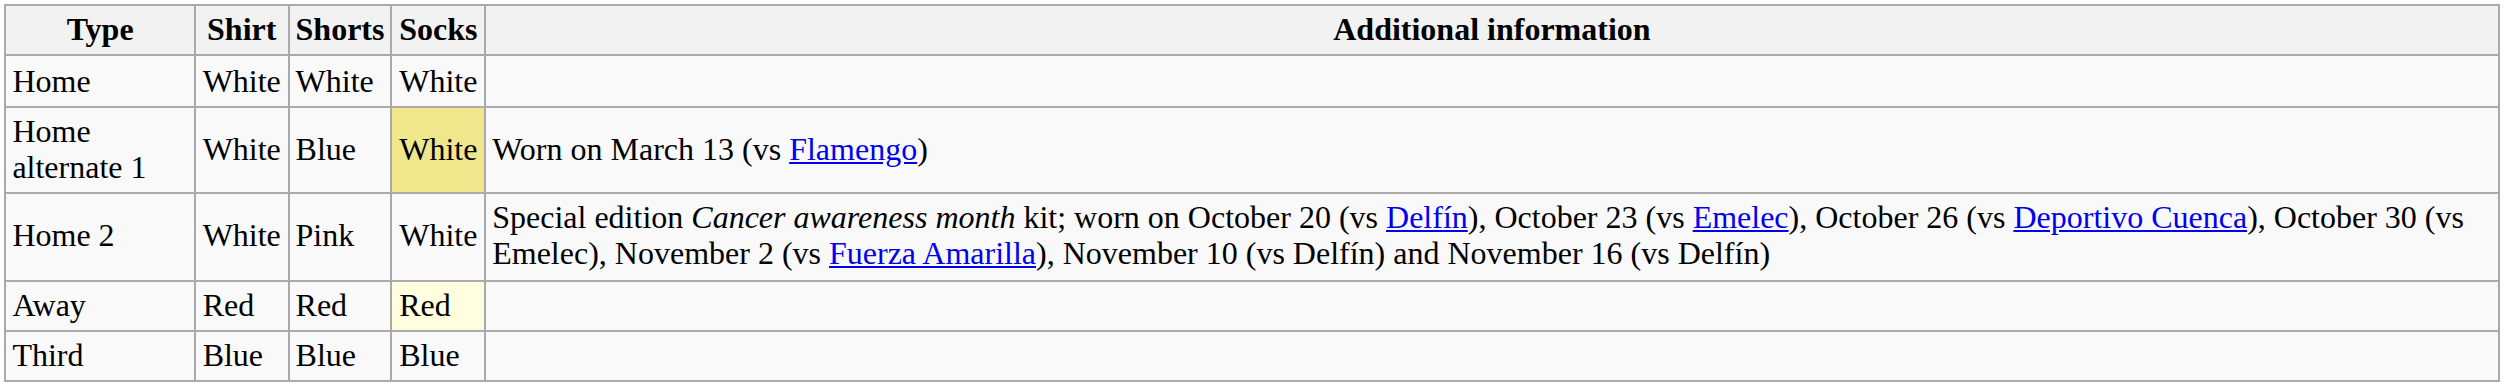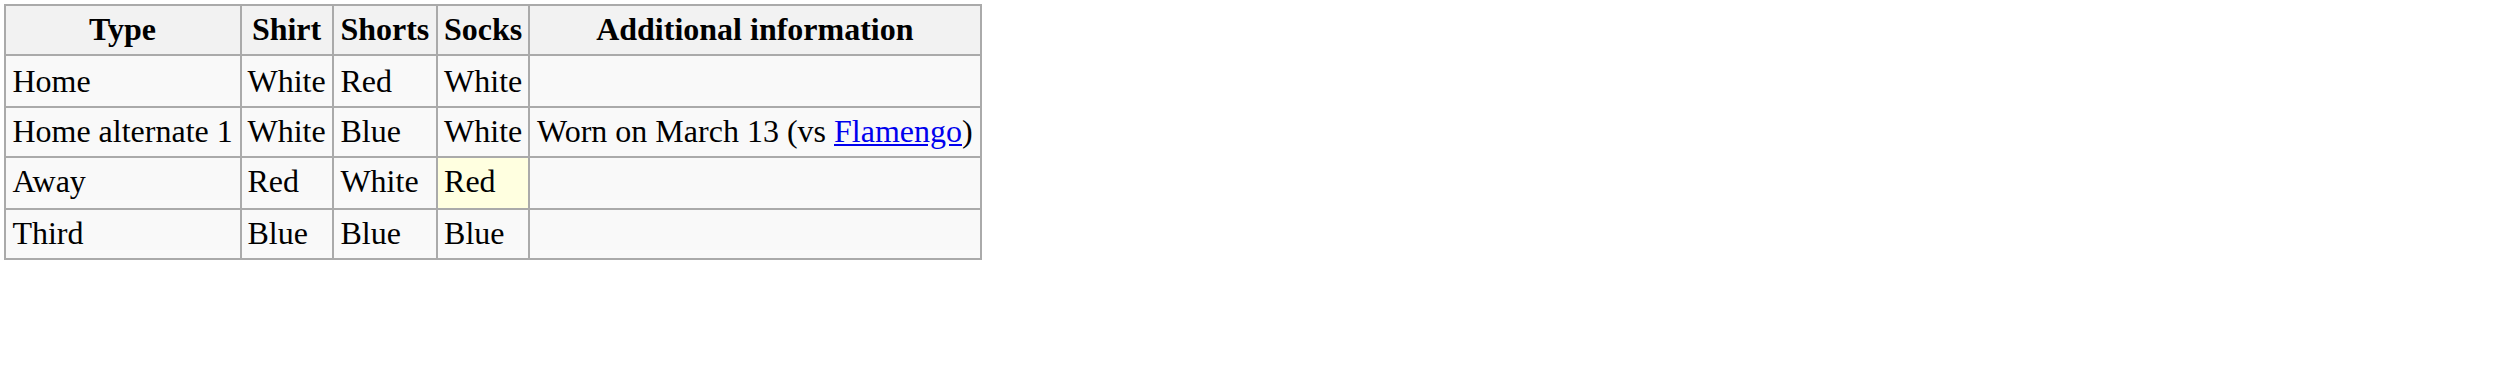Home | Shorts: White -> Red
Home alternate 1 | Socks: khaki background -> no background
- row: Home 2 | White | Pink | White | Special edition Cancer awareness month kit; worn on October 20 (vs Delfín), October 23 (vs Emelec), October 26 (vs Deportivo Cuenca), October 30 (vs Emelec), November 2 (vs Fuerza Amarilla), November 10 (vs Delfín) and November 16 (vs Delfín)
Away | Shorts: Red -> White
